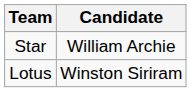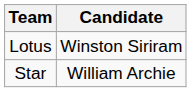rows swapped: Star <-> Lotus
